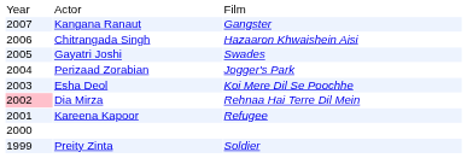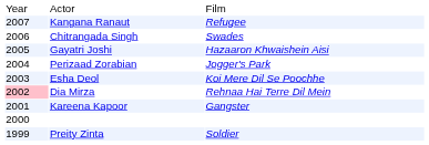Kangana Ranaut | column 3: Gangster -> Refugee
Chitrangada Singh | column 3: Hazaaron Khwaishein Aisi -> Swades
Gayatri Joshi | column 3: Swades -> Hazaaron Khwaishein Aisi
Kareena Kapoor | column 3: Refugee -> Gangster
